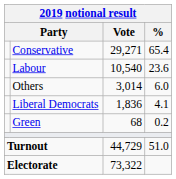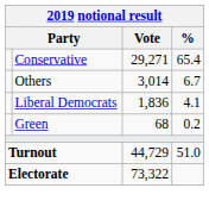- row: Labour | 10,540 | 23.6
Others | %: 6.0 -> 6.7
